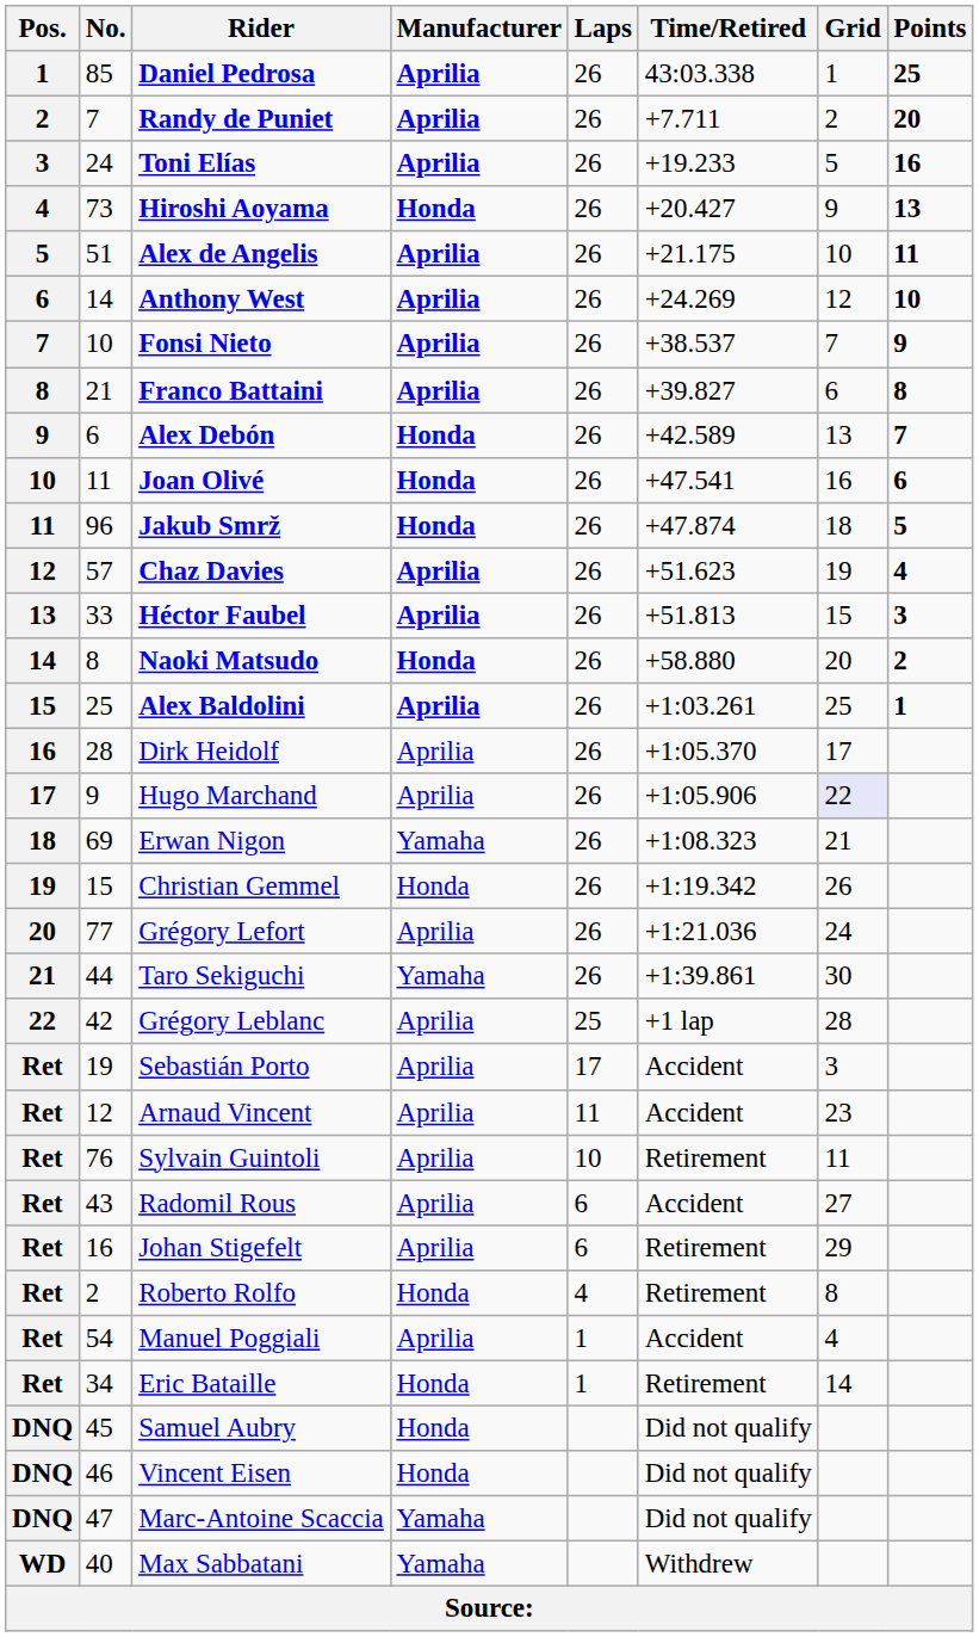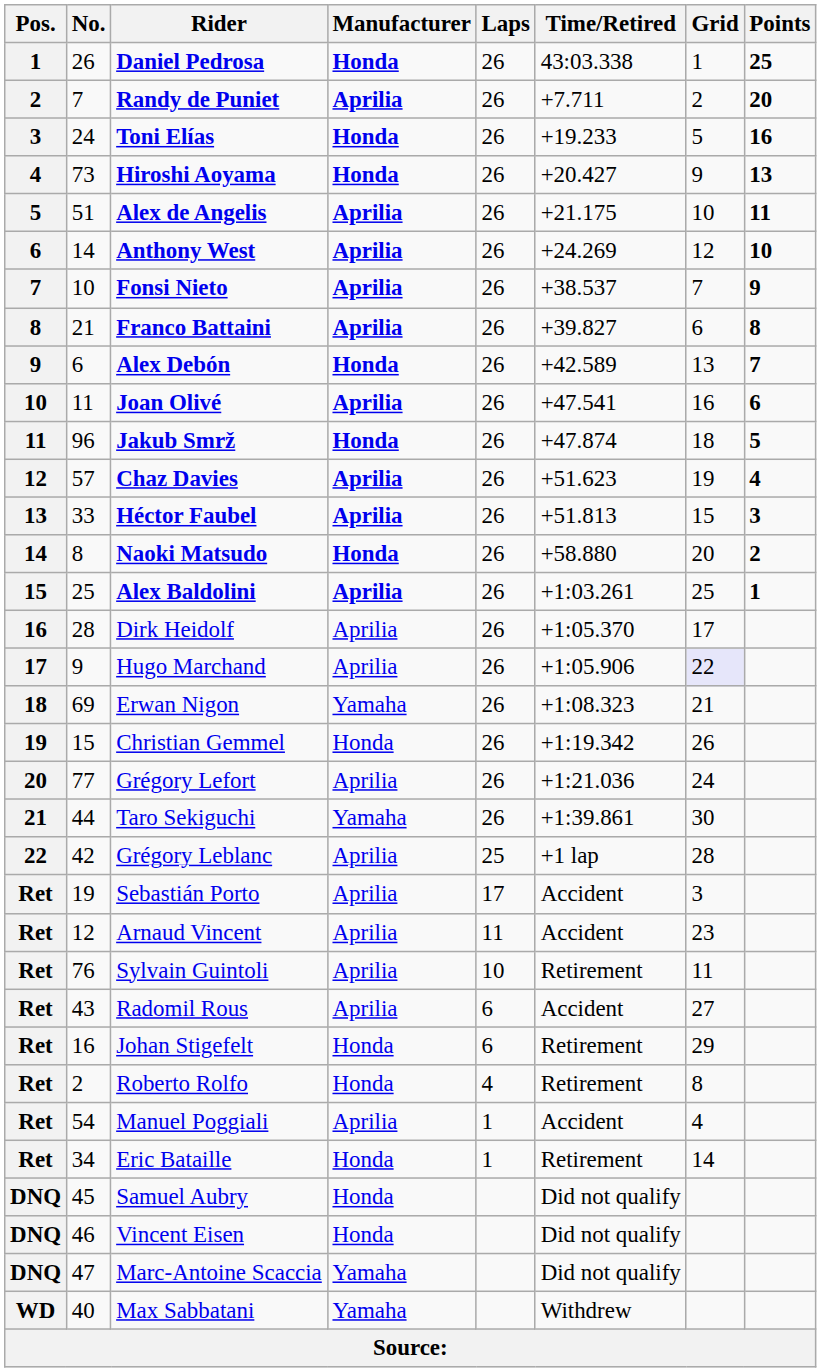Daniel Pedrosa | No.: 85 -> 26
Daniel Pedrosa | Manufacturer: Aprilia -> Honda
Toni Elías | Manufacturer: Aprilia -> Honda
Joan Olivé | Manufacturer: Honda -> Aprilia
Johan Stigefelt | Manufacturer: Aprilia -> Honda
